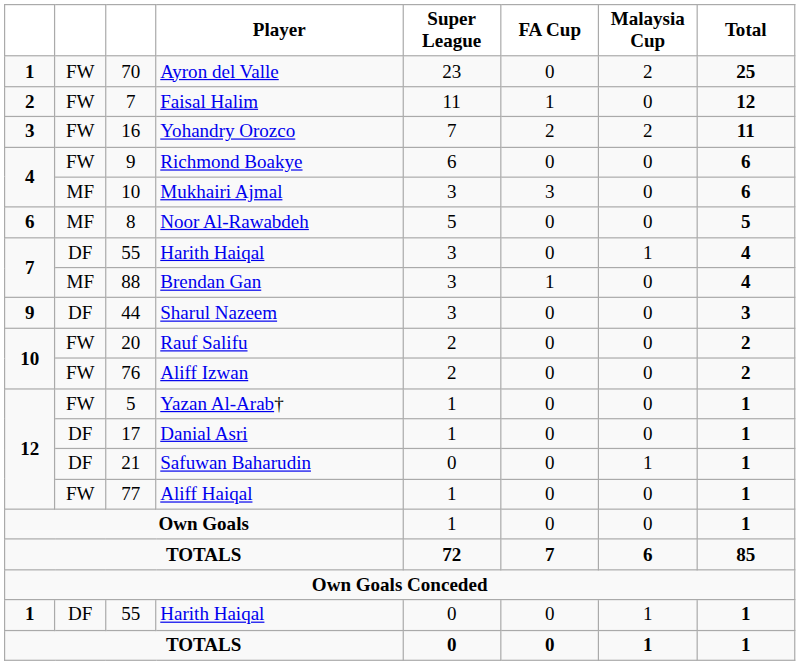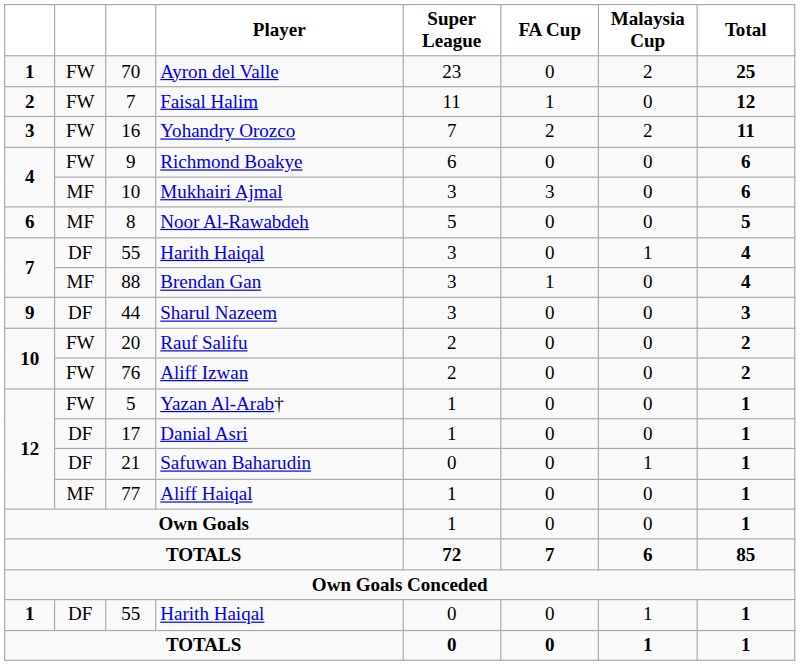Aliff Haiqal | column 2: FW -> MF
